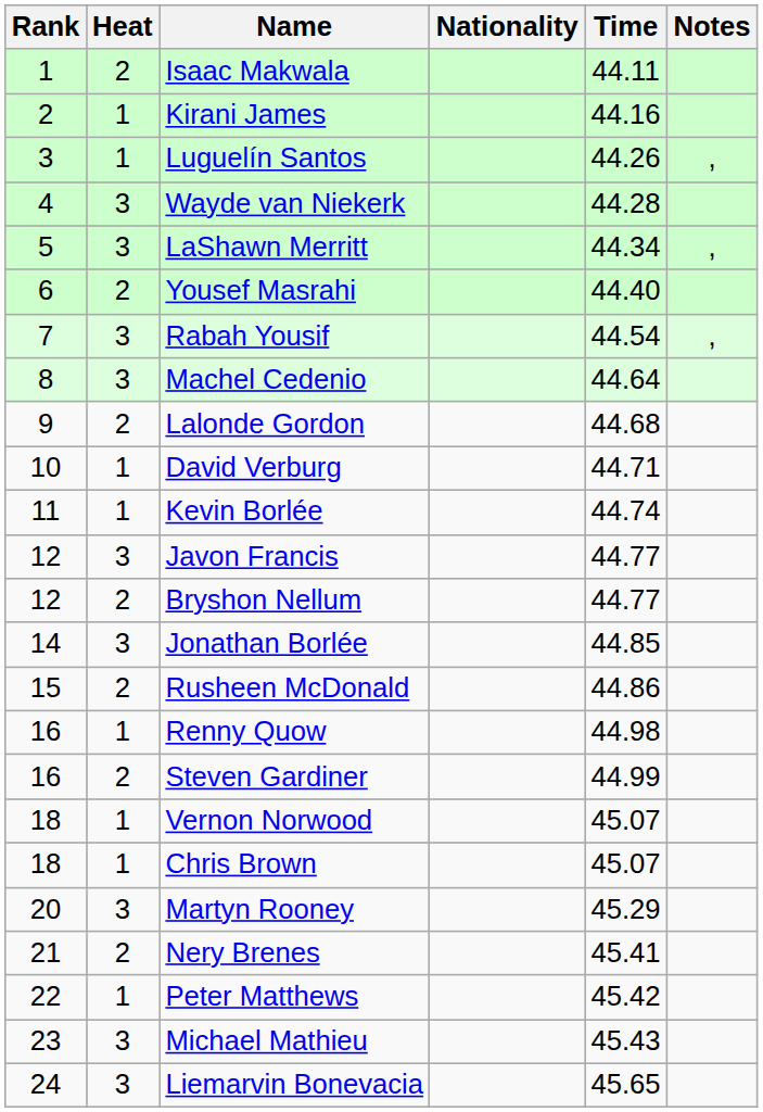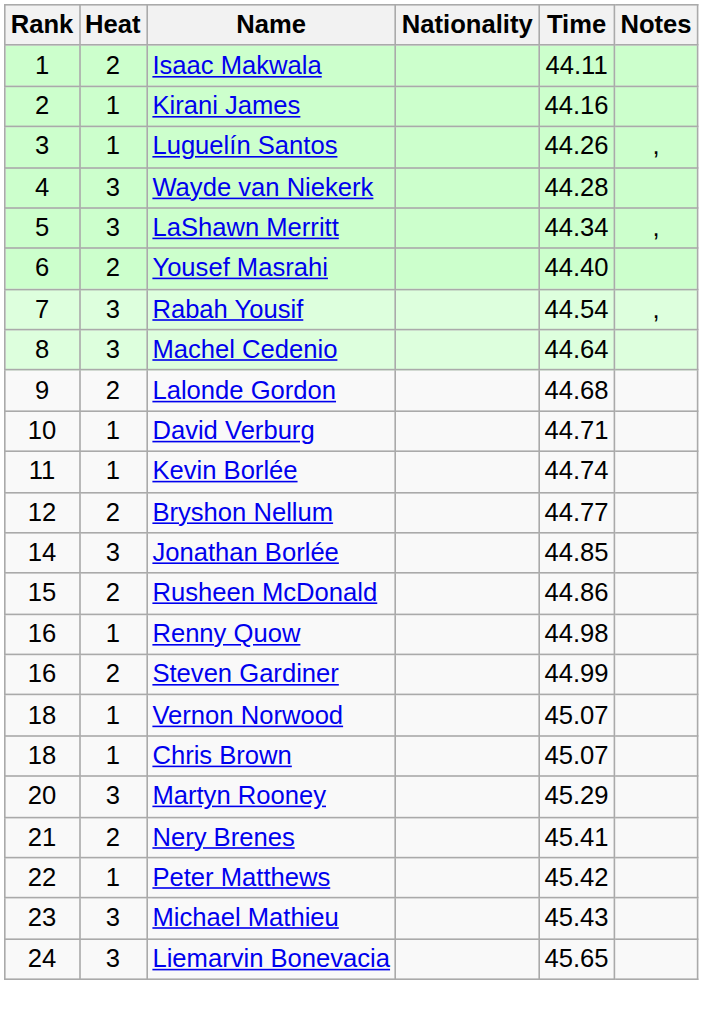- row: 12 | 3 | Javon Francis | 44.77
